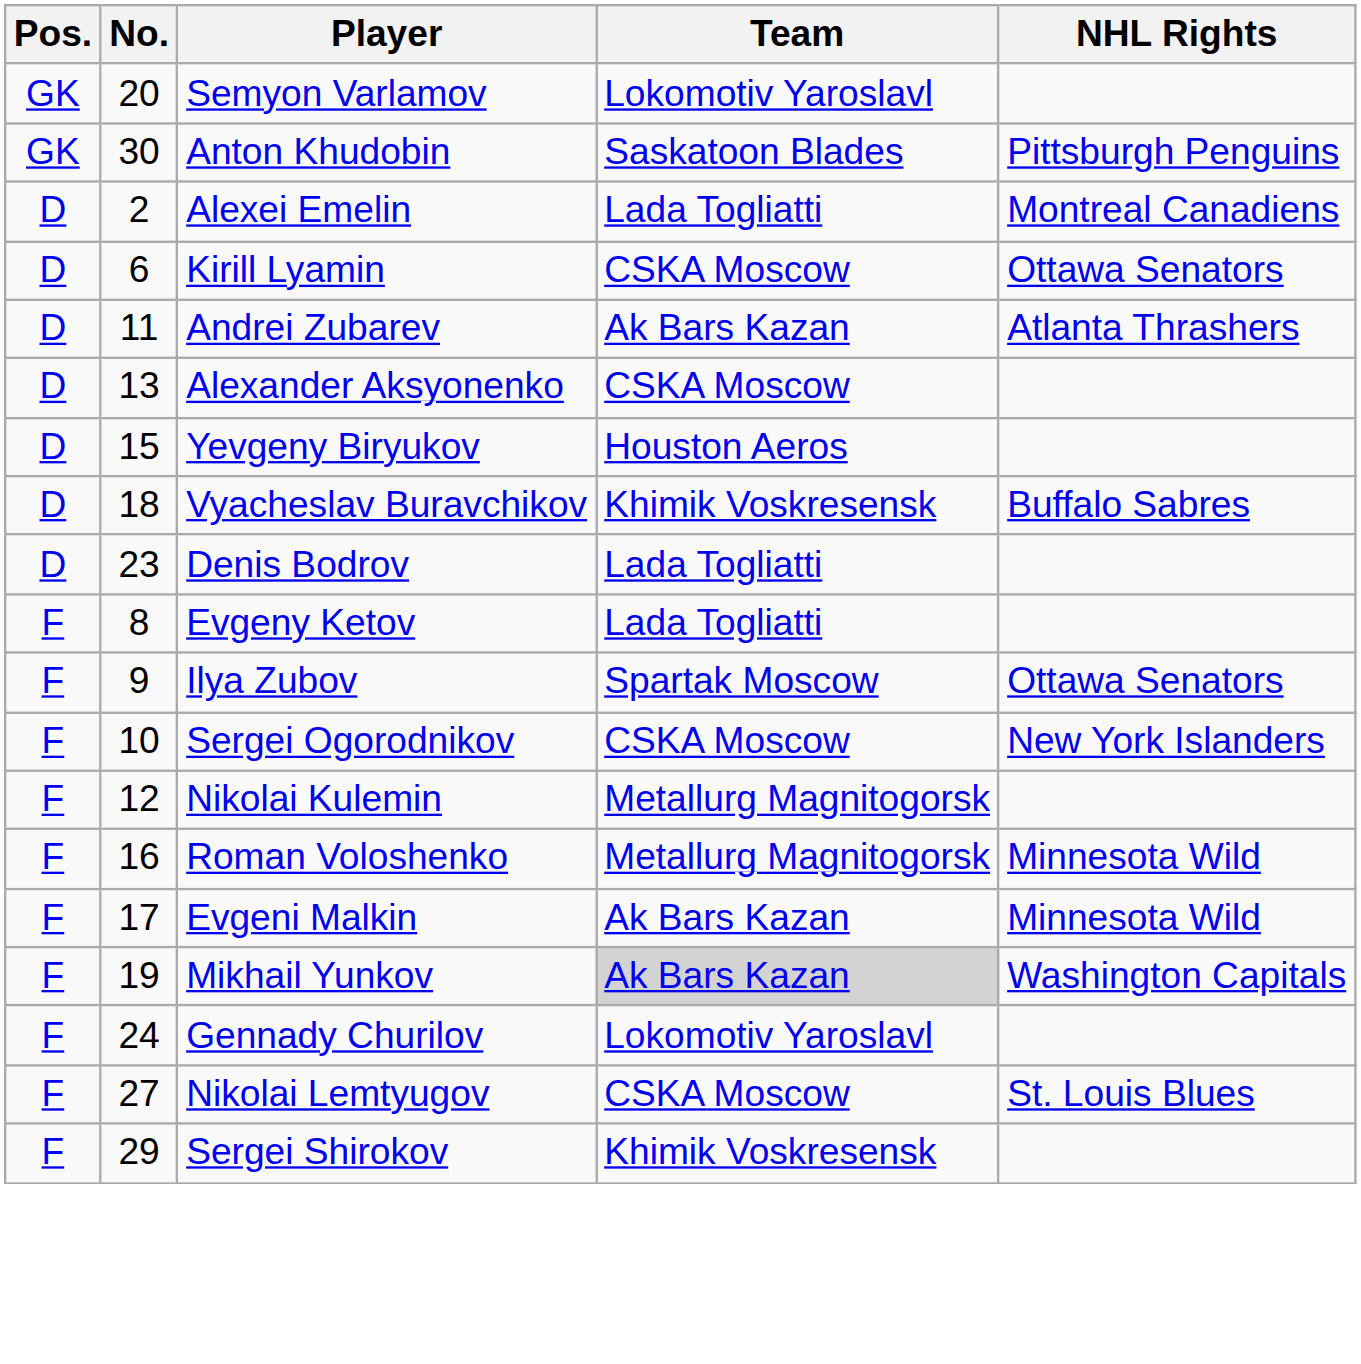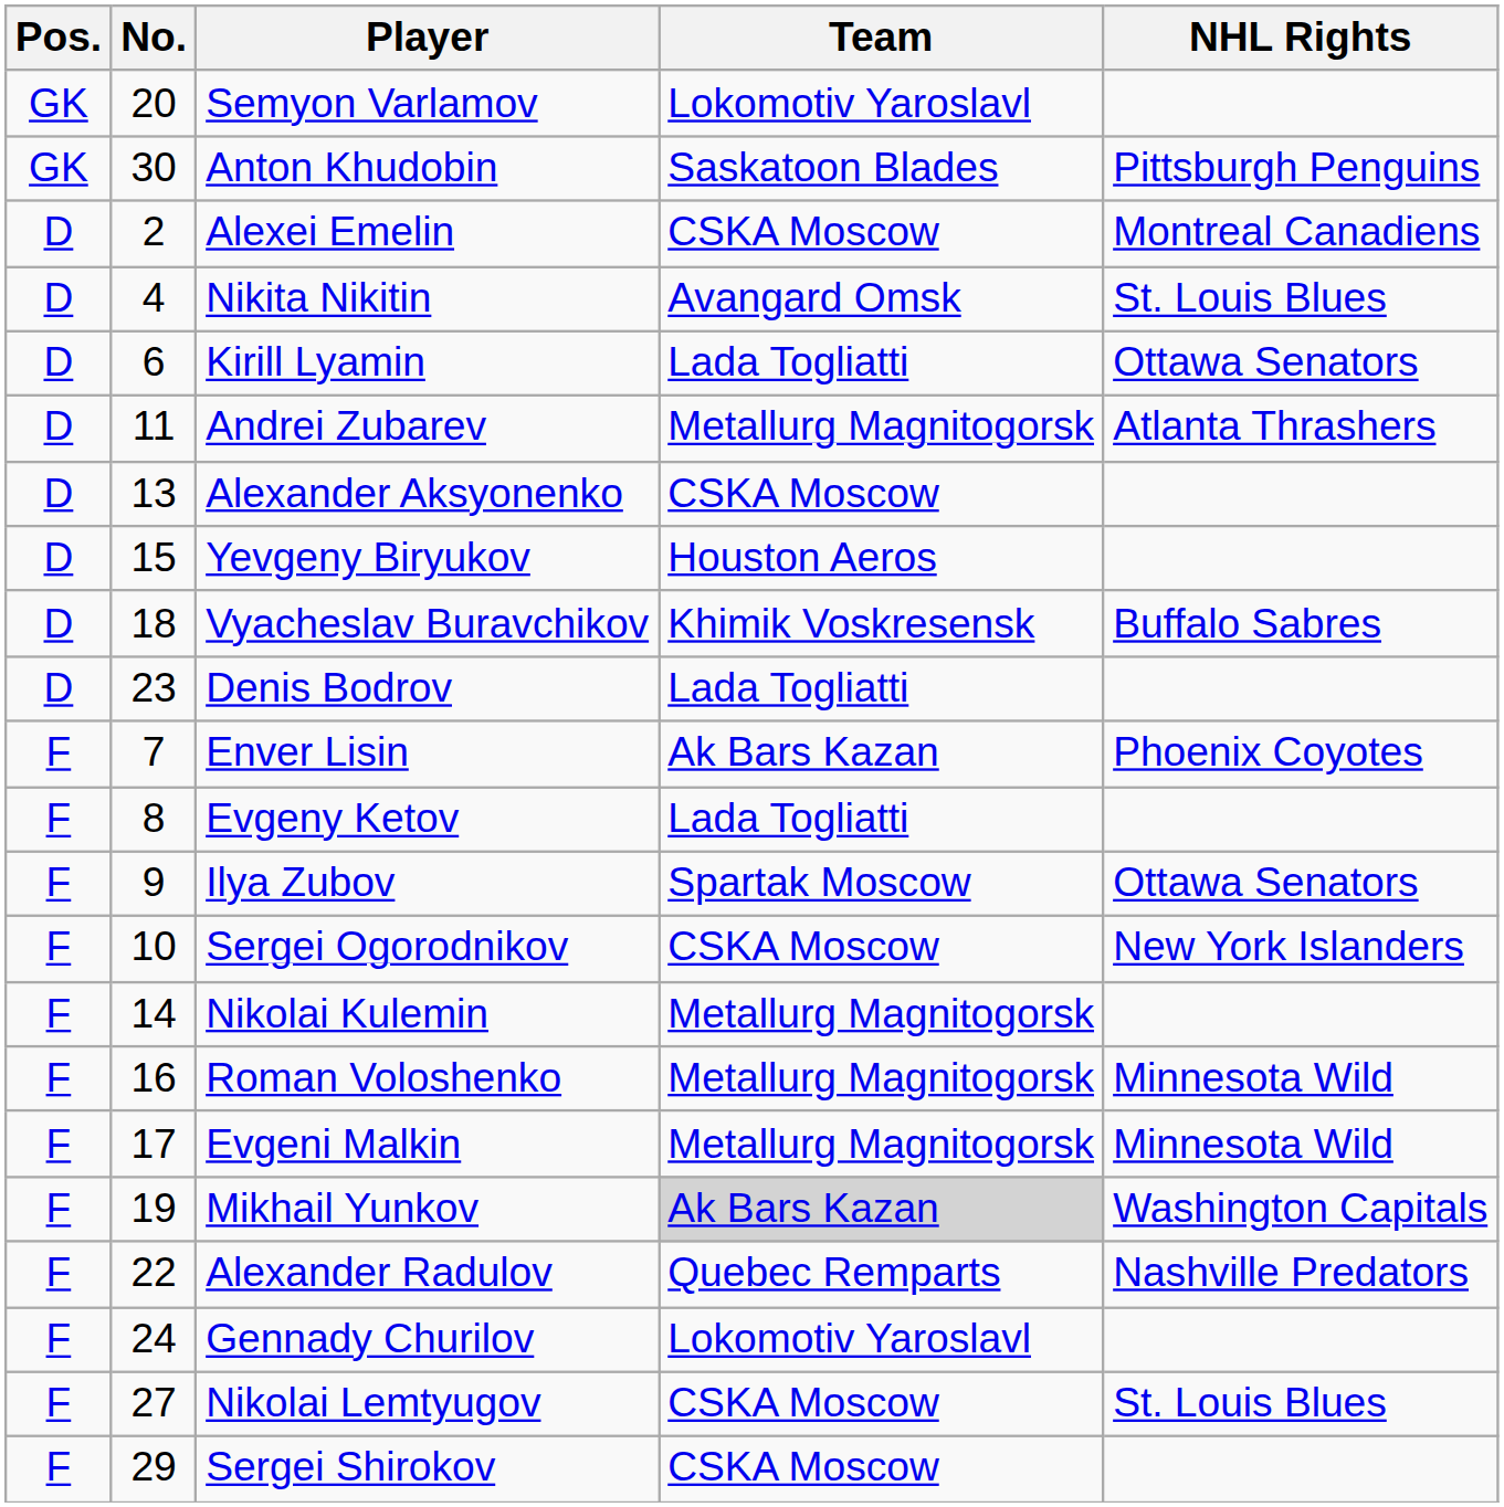Alexei Emelin | Team: Lada Togliatti -> CSKA Moscow
+ row: D | 4 | Nikita Nikitin | Avangard Omsk | St. Louis Blues
Kirill Lyamin | Team: CSKA Moscow -> Lada Togliatti
Andrei Zubarev | Team: Ak Bars Kazan -> Metallurg Magnitogorsk
+ row: F | 7 | Enver Lisin | Ak Bars Kazan | Phoenix Coyotes
Nikolai Kulemin | No.: 12 -> 14
Evgeni Malkin | Team: Ak Bars Kazan -> Metallurg Magnitogorsk
+ row: F | 22 | Alexander Radulov | Quebec Remparts | Nashville Predators
Sergei Shirokov | Team: Khimik Voskresensk -> CSKA Moscow
